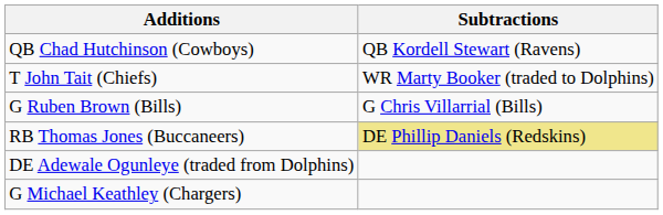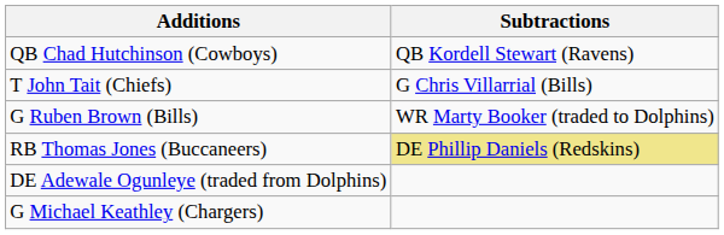T John Tait (Chiefs) | Subtractions: WR Marty Booker (traded to Dolphins) -> G Chris Villarrial (Bills)
G Ruben Brown (Bills) | Subtractions: G Chris Villarrial (Bills) -> WR Marty Booker (traded to Dolphins)
